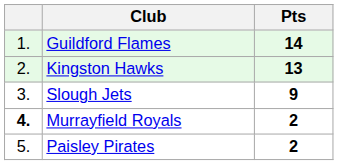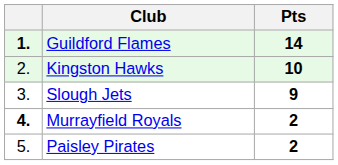Guildford Flames | column 1: normal -> bold
Kingston Hawks | Pts: 13 -> 10
